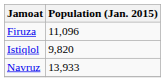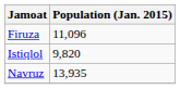Navruz | Population (Jan. 2015): 13,933 -> 13,935
